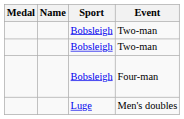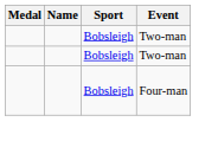- row: Luge | Men's doubles
